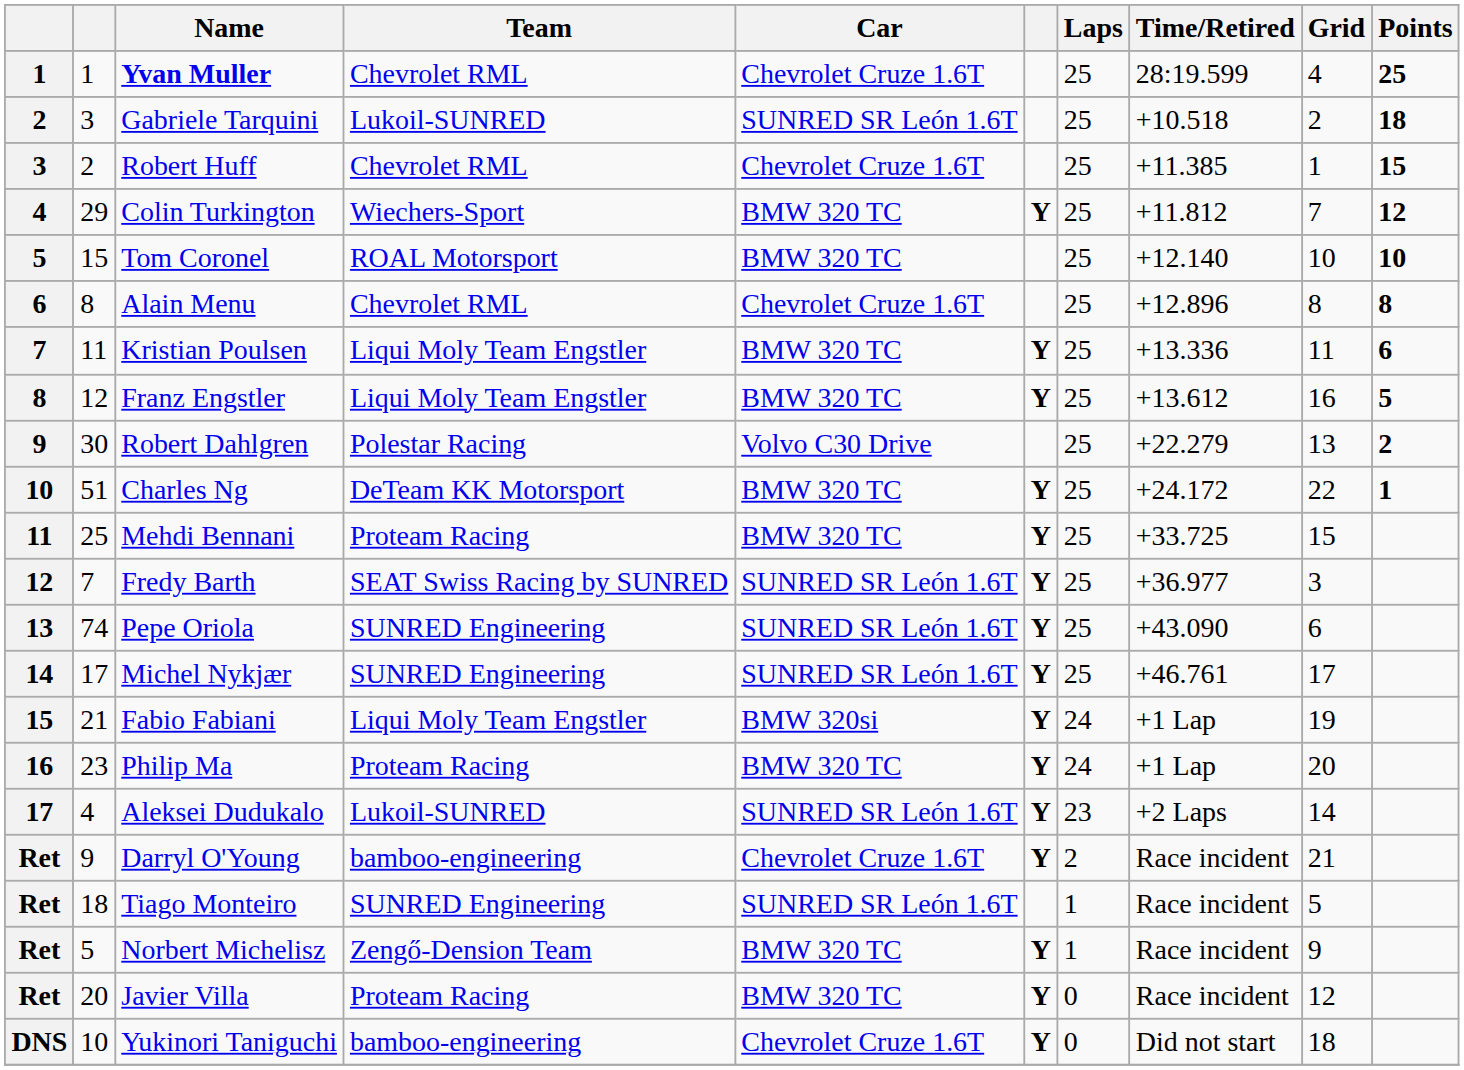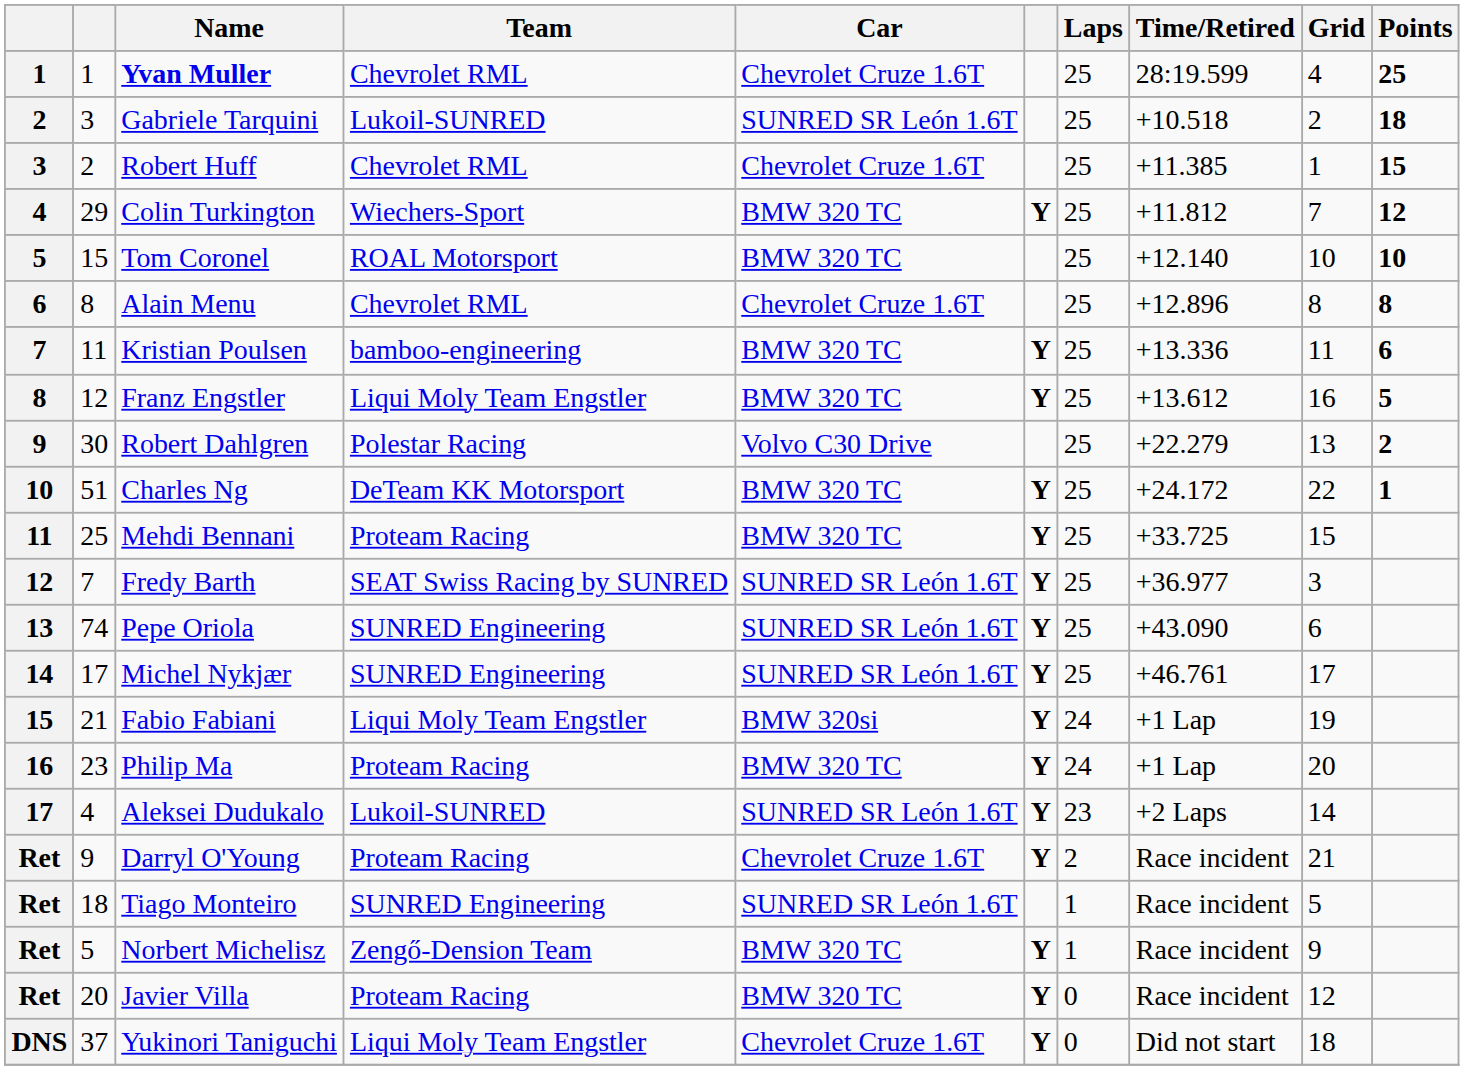Kristian Poulsen | Team: Liqui Moly Team Engstler -> bamboo-engineering
Darryl O'Young | Team: bamboo-engineering -> Proteam Racing
Yukinori Taniguchi | column 2: 10 -> 37
Yukinori Taniguchi | Team: bamboo-engineering -> Liqui Moly Team Engstler
